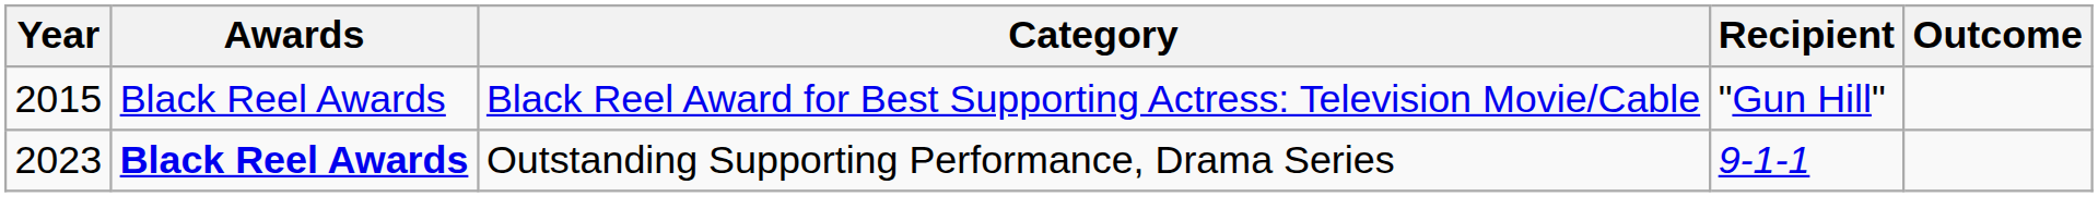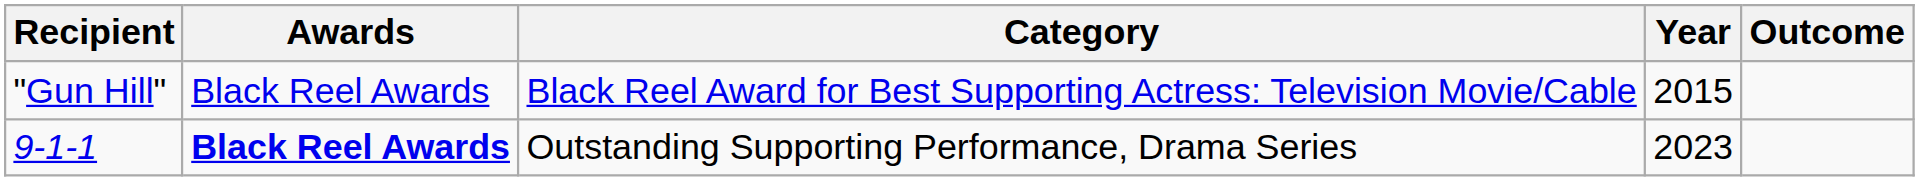columns swapped: Year <-> Recipient
